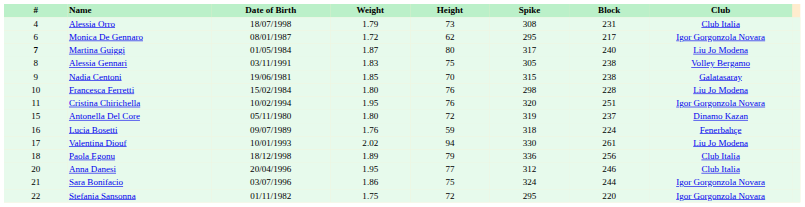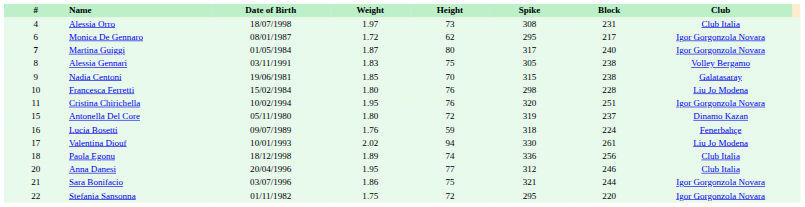Alessia Orro | Weight: 1.79 -> 1.97
Martina Guiggi | Club: Liu Jo Modena -> Igor Gorgonzola Novara
Paola Egonu | Height: 79 -> 74
Sara Bonifacio | Spike: 324 -> 321
